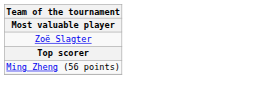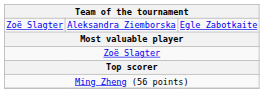+ row: Zoë Slagter | Aleksandra Ziemborska | Egle Zabotkaite
